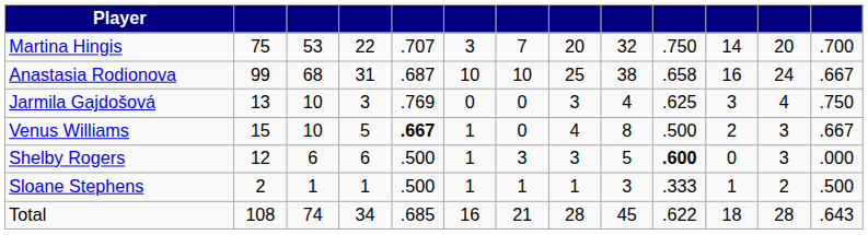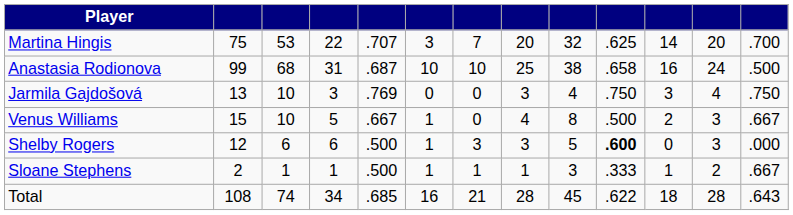Martina Hingis | column 10: .750 -> .625
Anastasia Rodionova | column 13: .667 -> .500
Jarmila Gajdošová | column 10: .625 -> .750
Venus Williams | column 5: bold -> normal
Sloane Stephens | column 13: .500 -> .667
